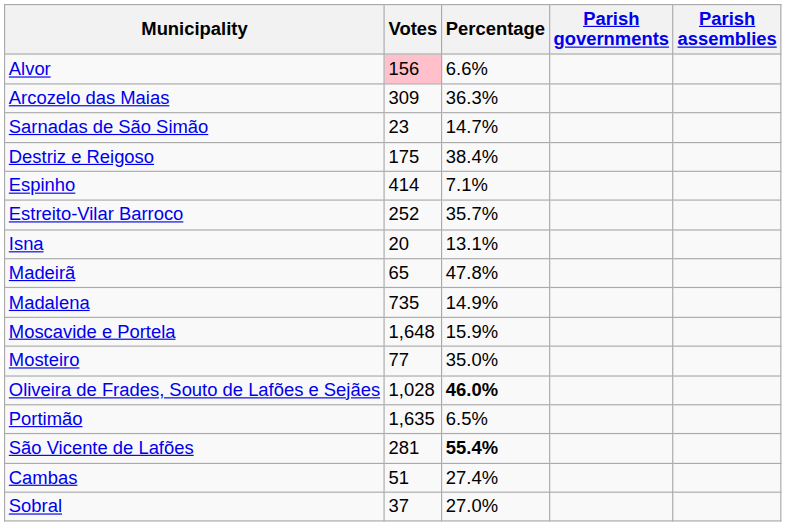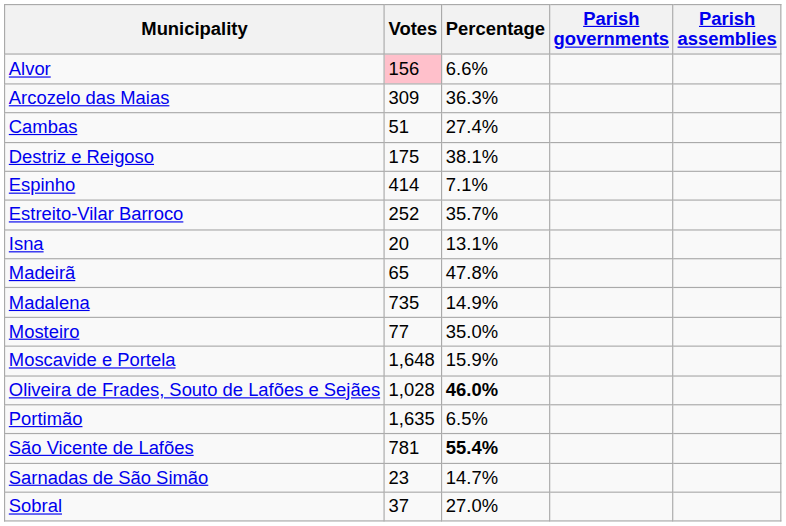rows swapped: Cambas <-> Sarnadas de São Simão
Destriz e Reigoso | Percentage: 38.4% -> 38.1%
rows swapped: Moscavide e Portela <-> Mosteiro
São Vicente de Lafões | Votes: 281 -> 781
